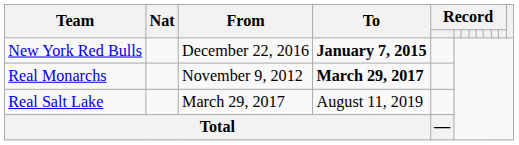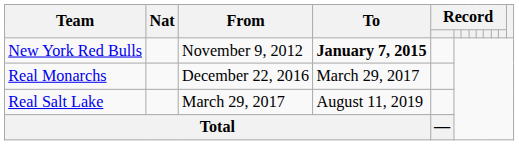New York Red Bulls | From: December 22, 2016 -> November 9, 2012
Real Monarchs | From: November 9, 2012 -> December 22, 2016
Real Monarchs | To: bold -> normal
